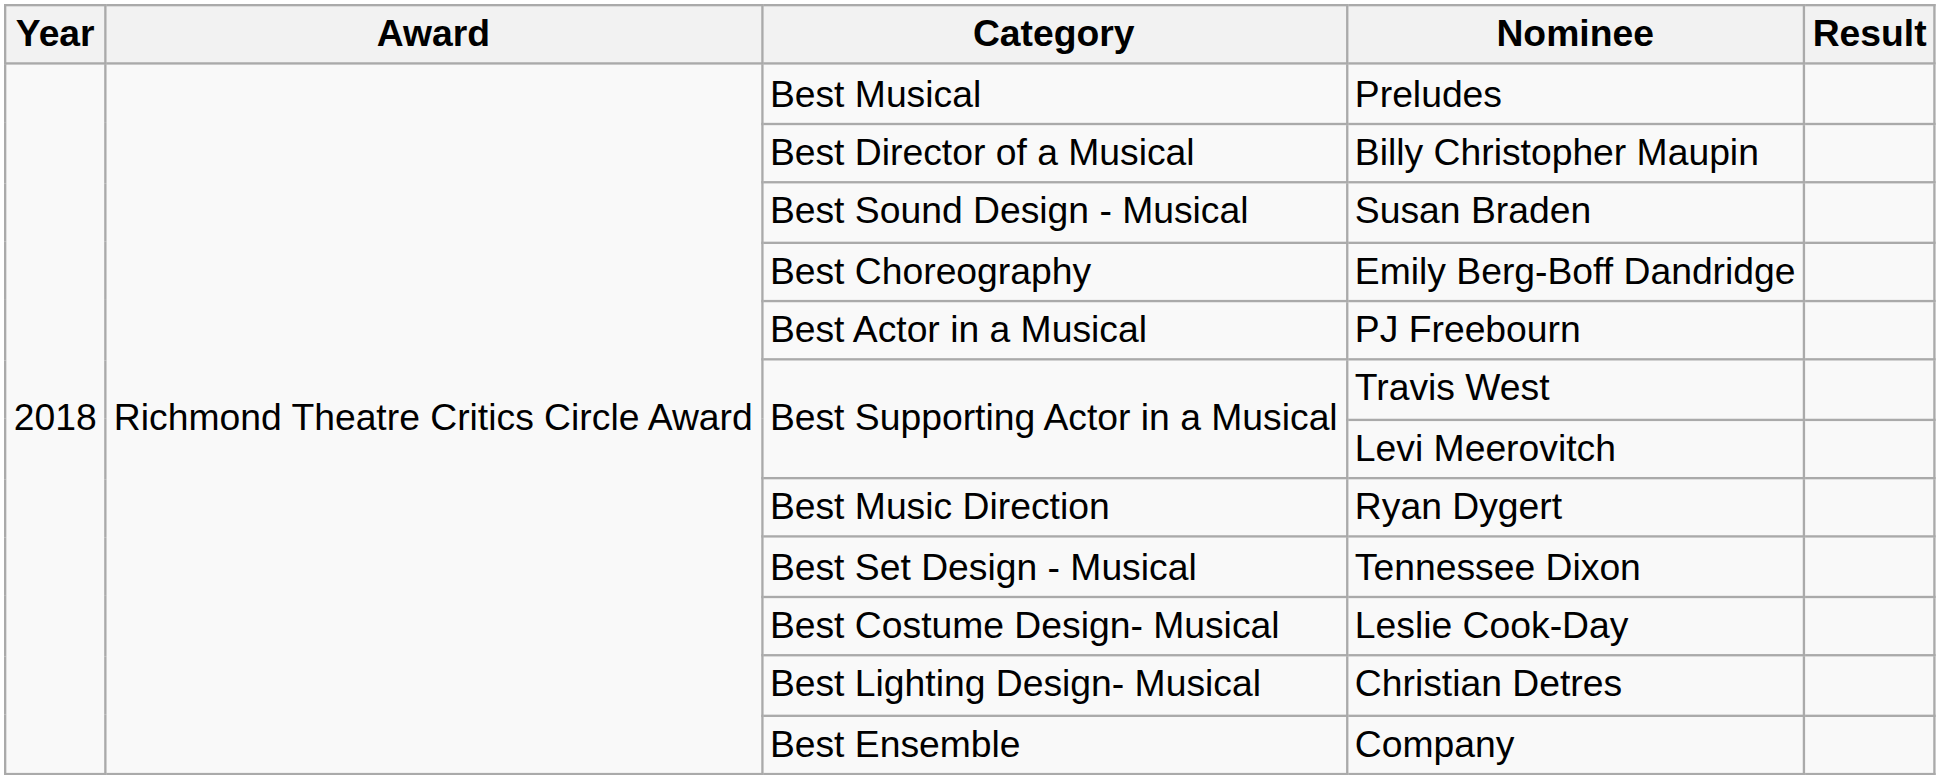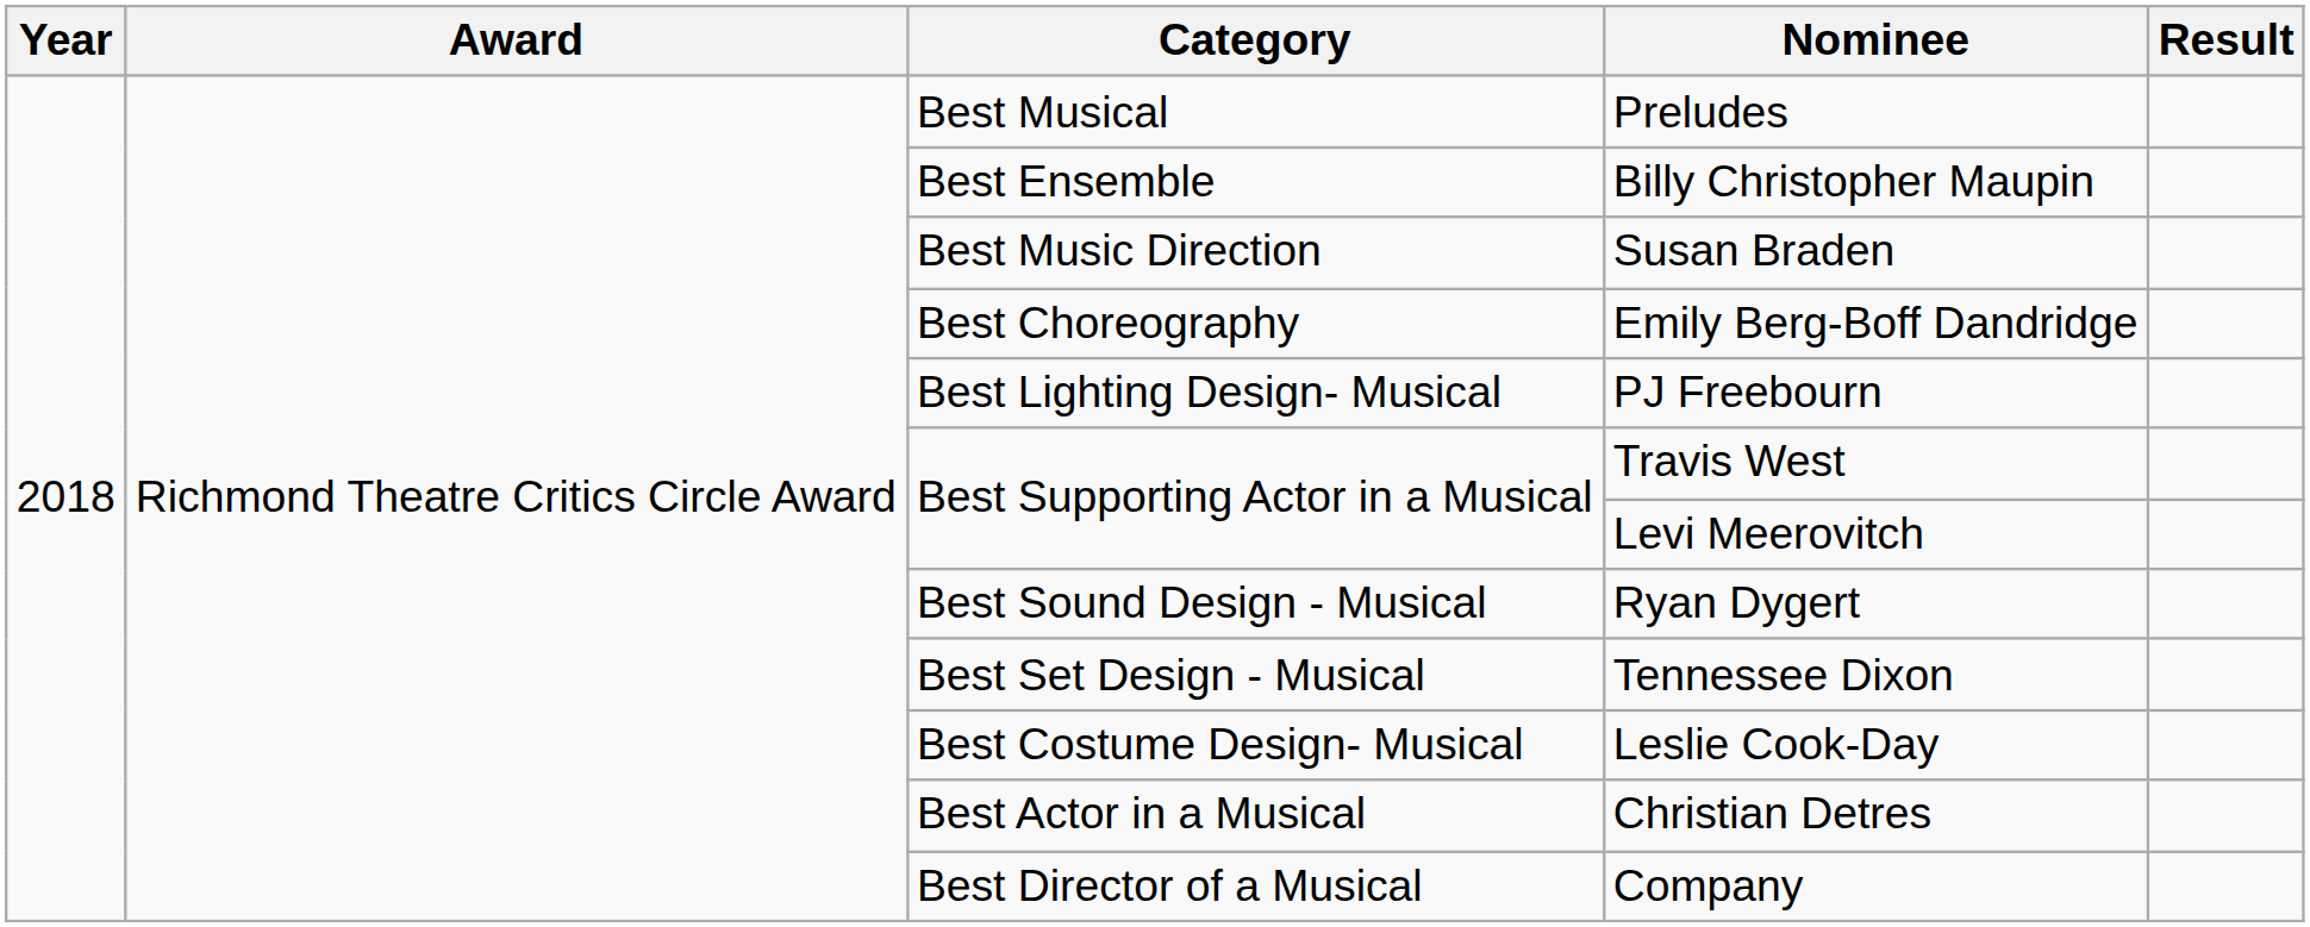Billy Christopher Maupin | Category: Best Director of a Musical -> Best Ensemble
Susan Braden | Category: Best Sound Design - Musical -> Best Music Direction
PJ Freebourn | Category: Best Actor in a Musical -> Best Lighting Design- Musical
Ryan Dygert | Category: Best Music Direction -> Best Sound Design - Musical
Christian Detres | Category: Best Lighting Design- Musical -> Best Actor in a Musical
Company | Category: Best Ensemble -> Best Director of a Musical
